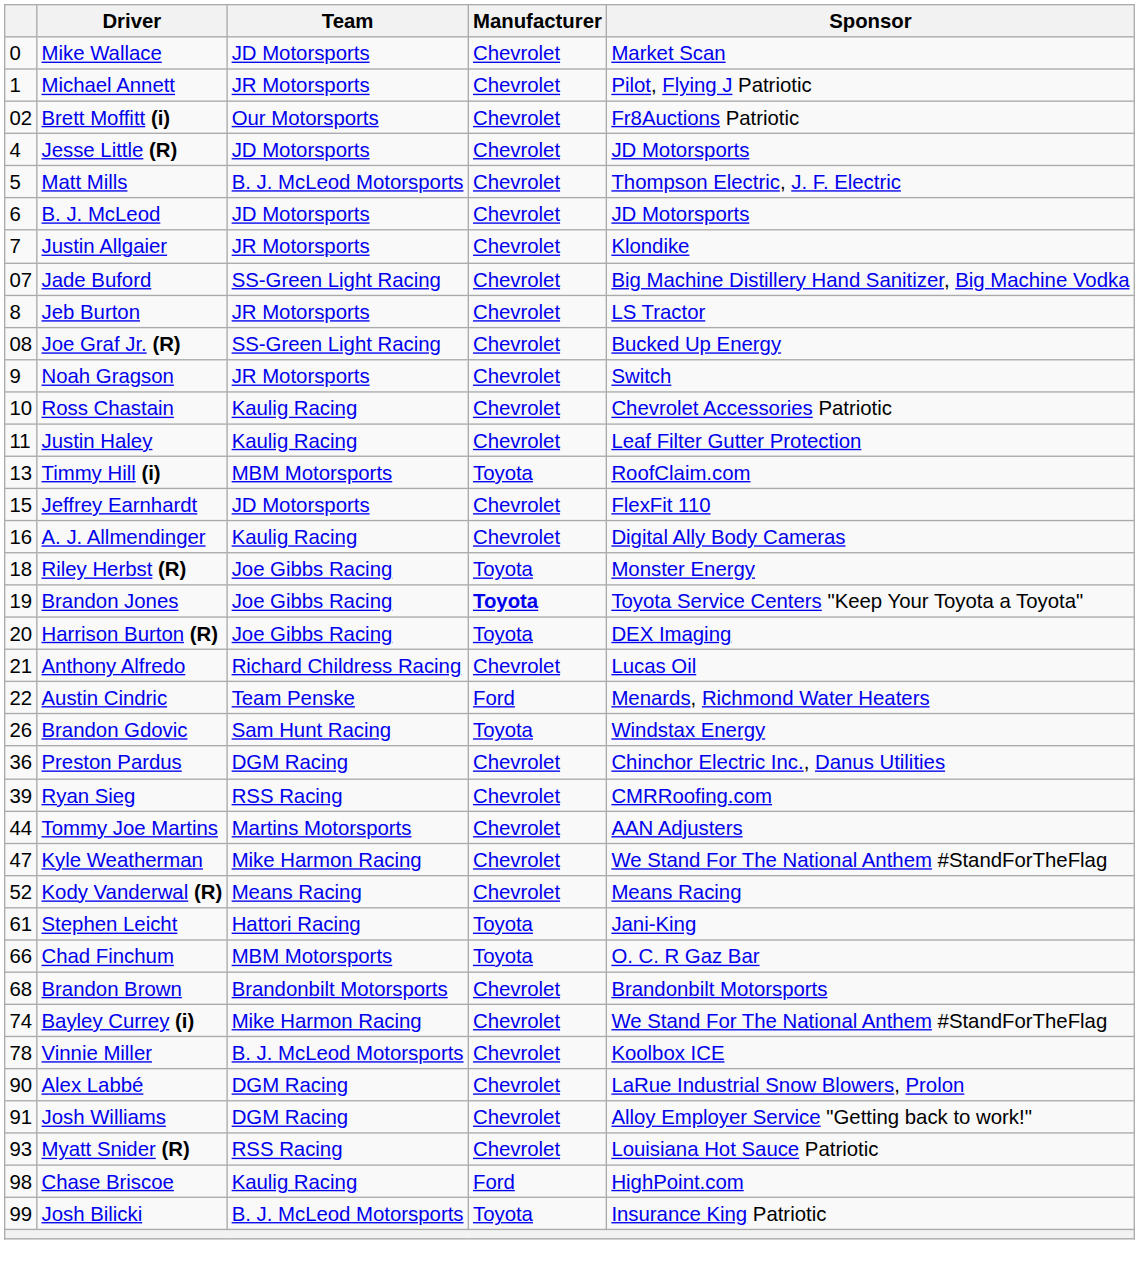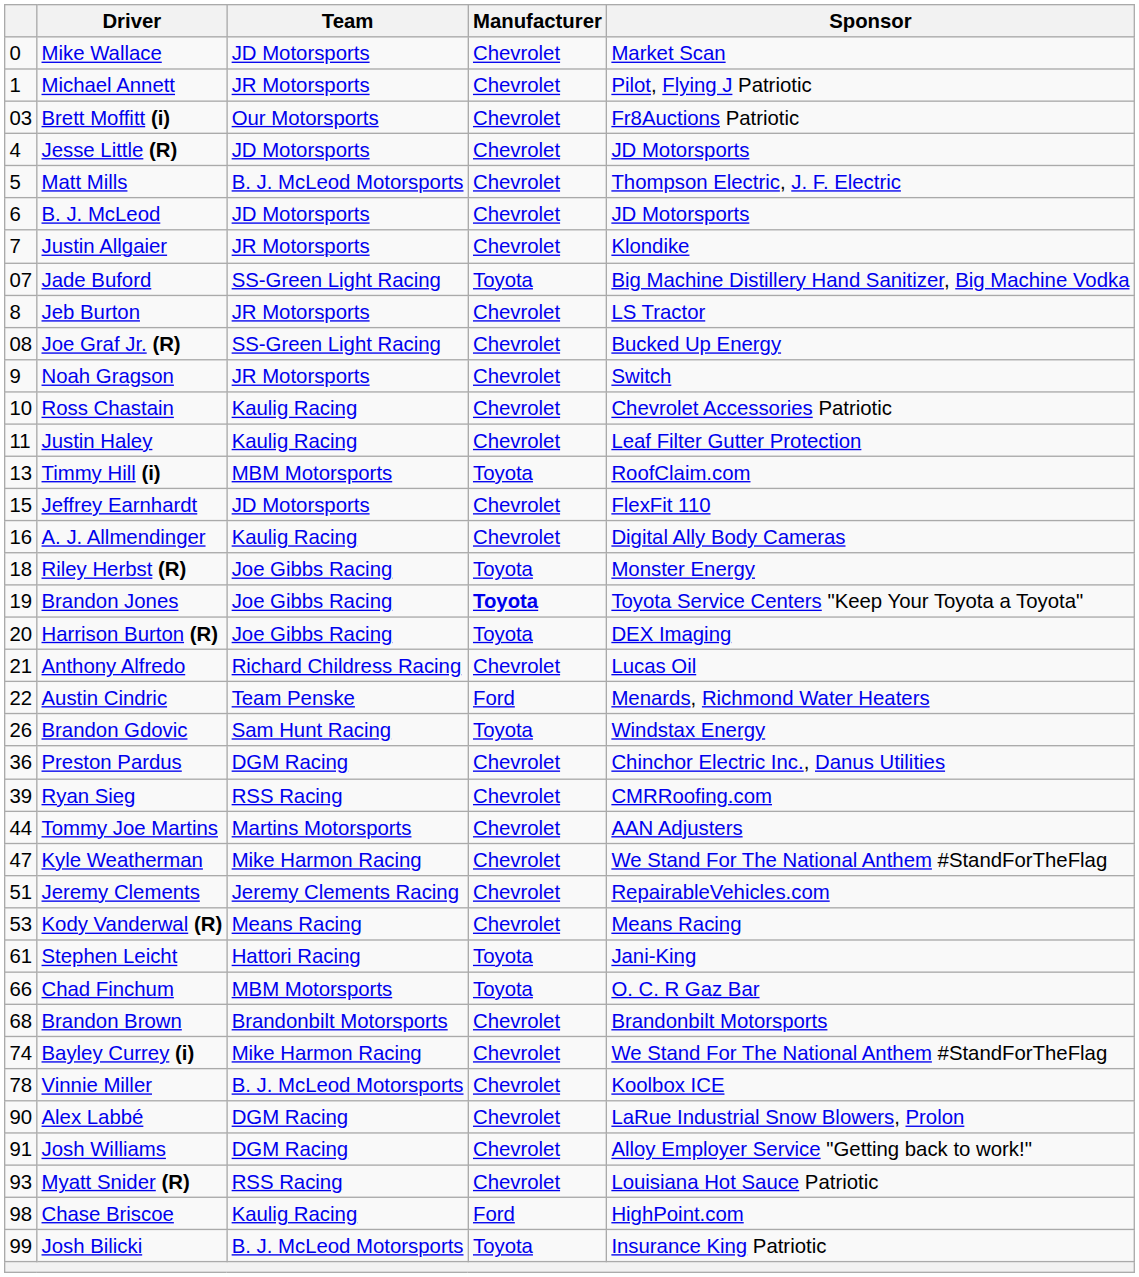Brett Moffitt (i) | column 1: 02 -> 03
Jade Buford | Manufacturer: Chevrolet -> Toyota
+ row: 51 | Jeremy Clements | Jeremy Clements Racing | Chevrolet | RepairableVehicles.com
Kody Vanderwal (R) | column 1: 52 -> 53
